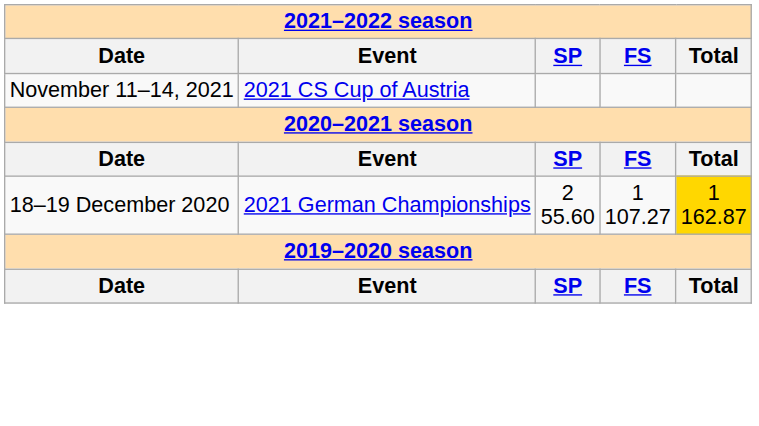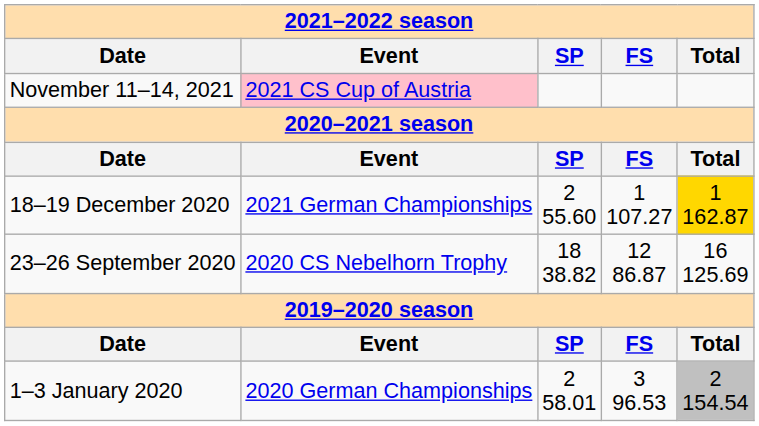November 11–14, 2021 | column 2: no background -> pink background
+ row: 23–26 September 2020 | 2020 CS Nebelhorn Trophy | 18 38.82 | 12 86.87 | 16 125.69
+ row: 1–3 January 2020 | 2020 German Championships | 2 58.01 | 3 96.53 | 2 154.54
